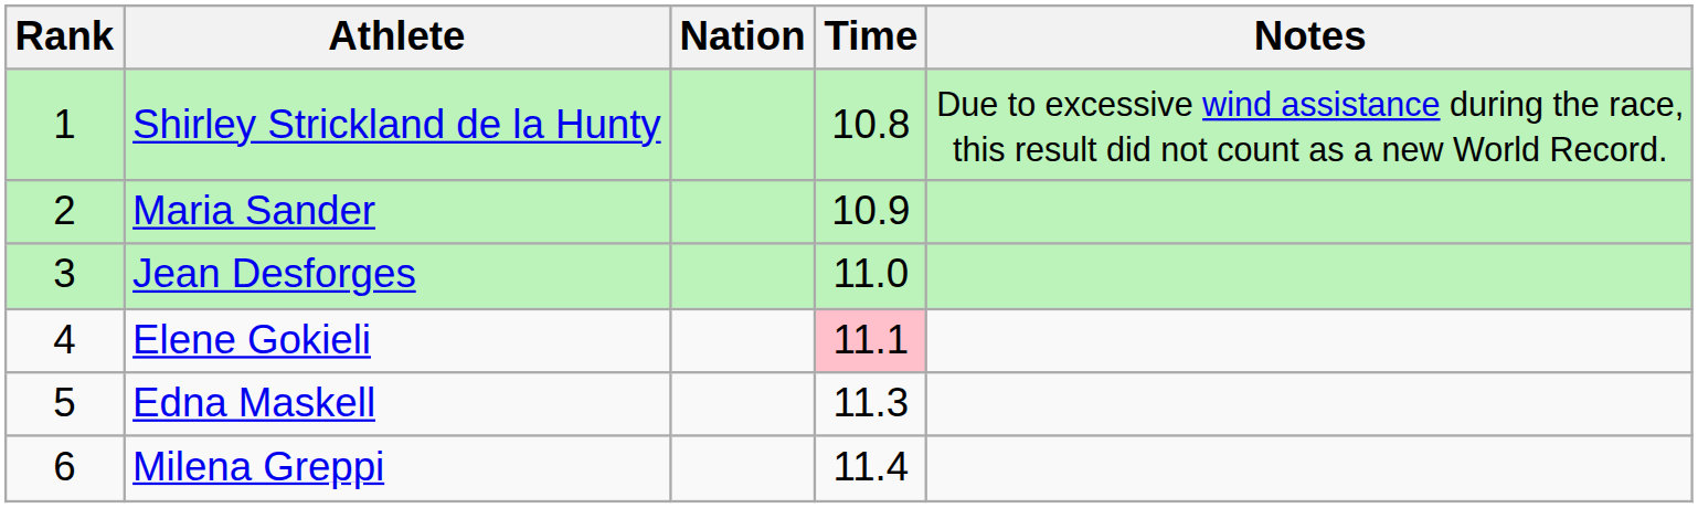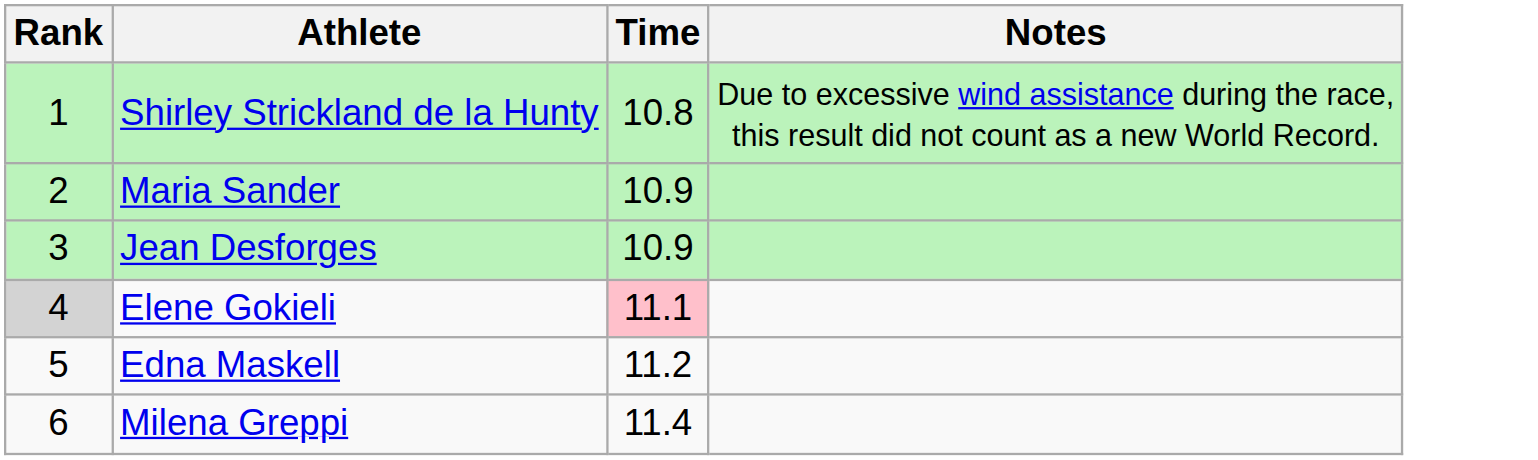- column: Nation
Jean Desforges | Time: 11.0 -> 10.9
Elene Gokieli | Rank: no background -> lightgrey background
Edna Maskell | Time: 11.3 -> 11.2
